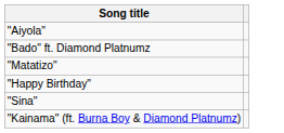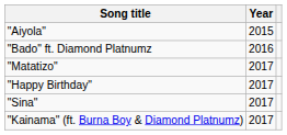+ column: Year | 2015 | 2016 | 2017 | 2017 | 2017 | 2017
